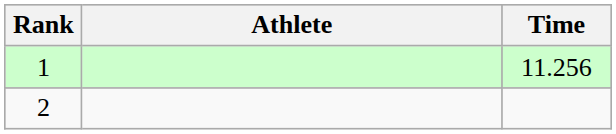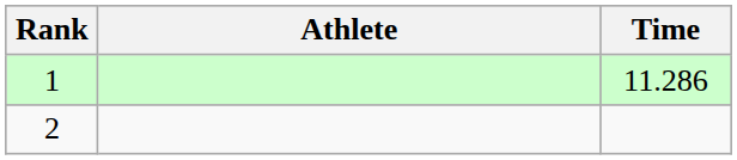1 | Time: 11.256 -> 11.286
